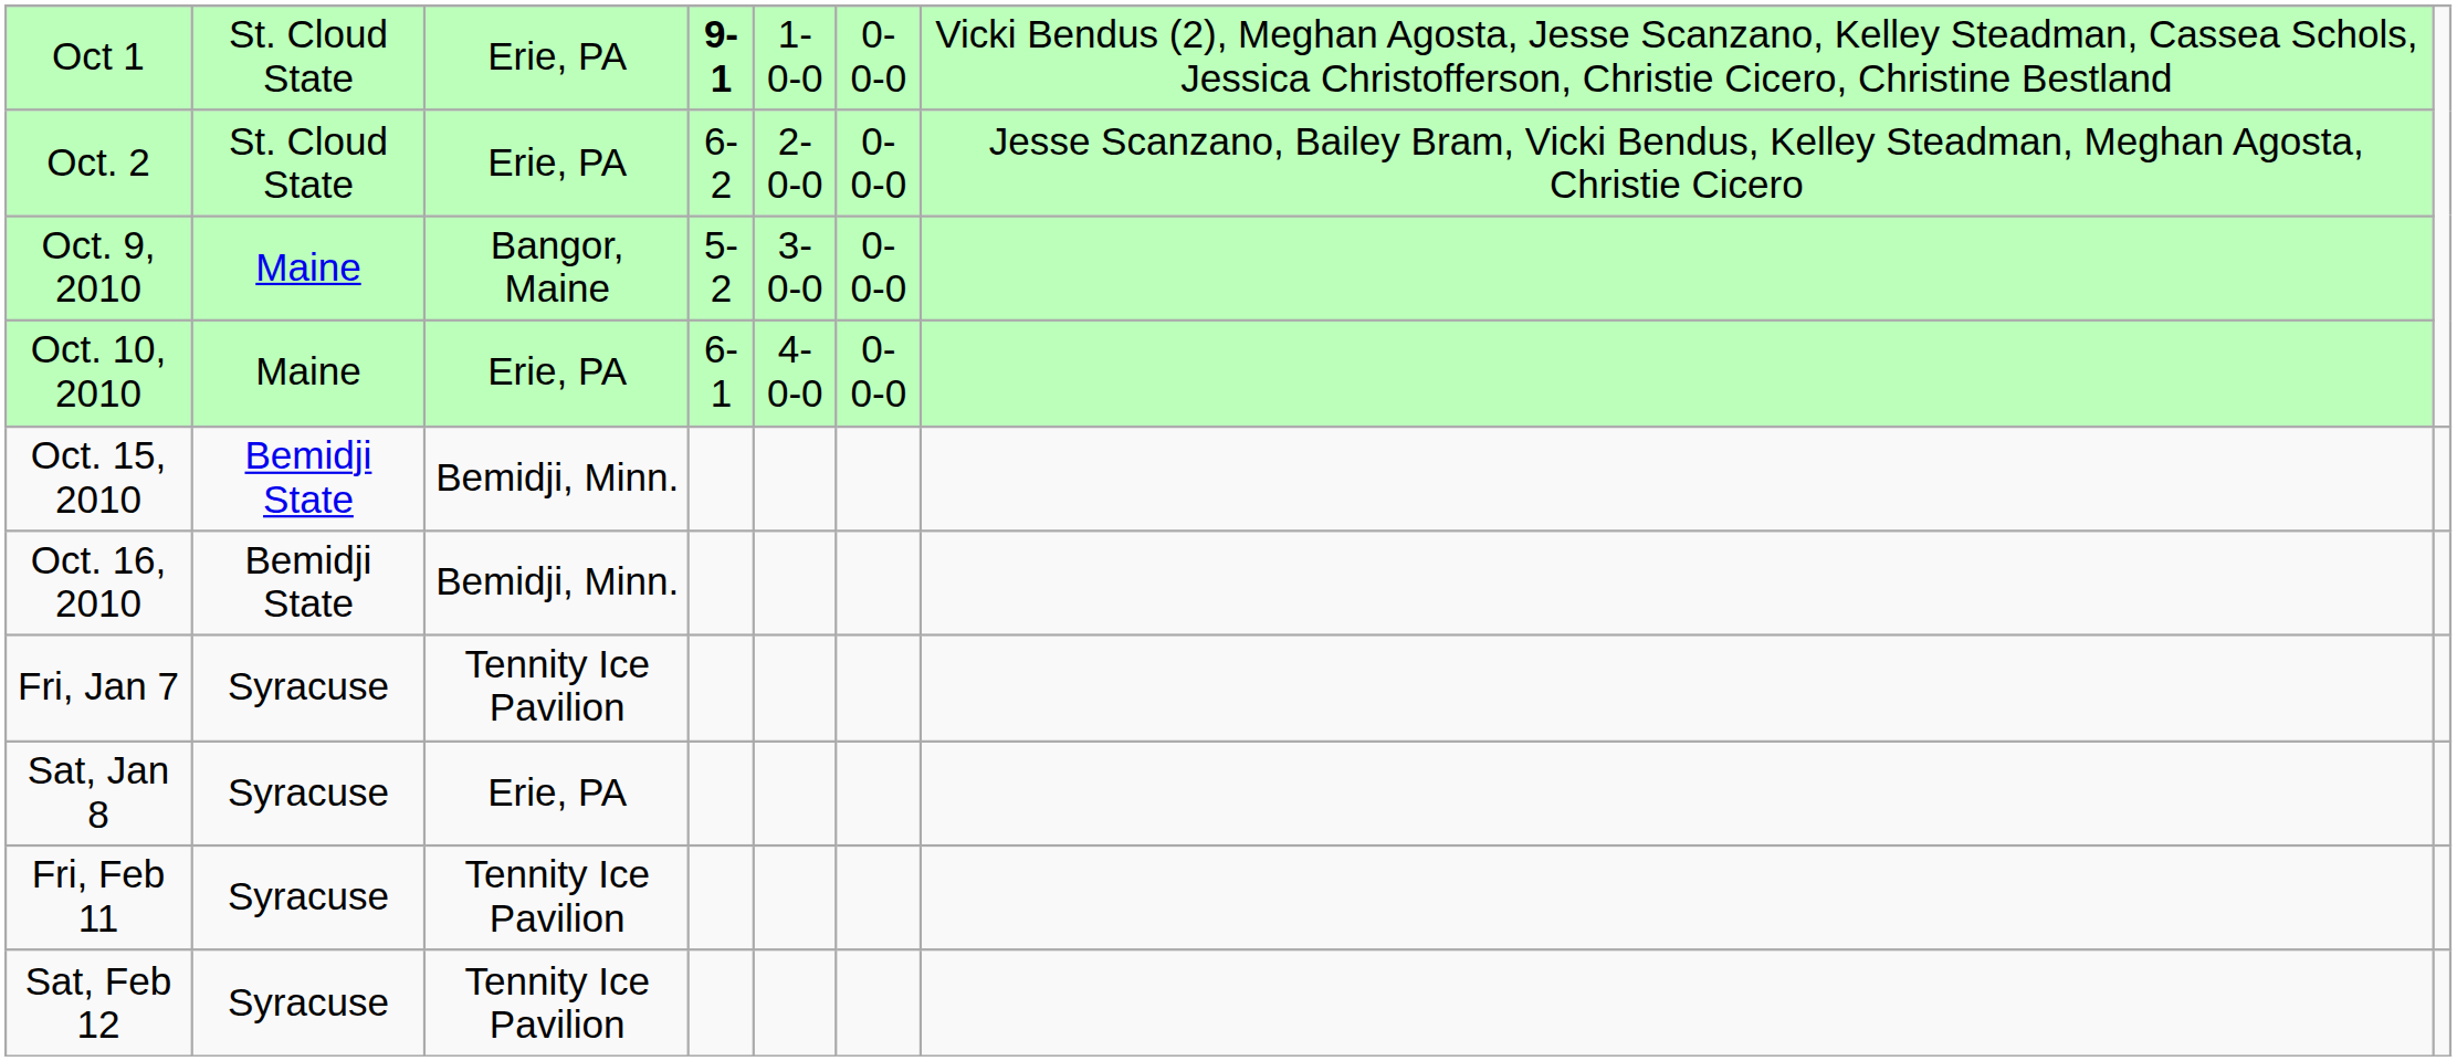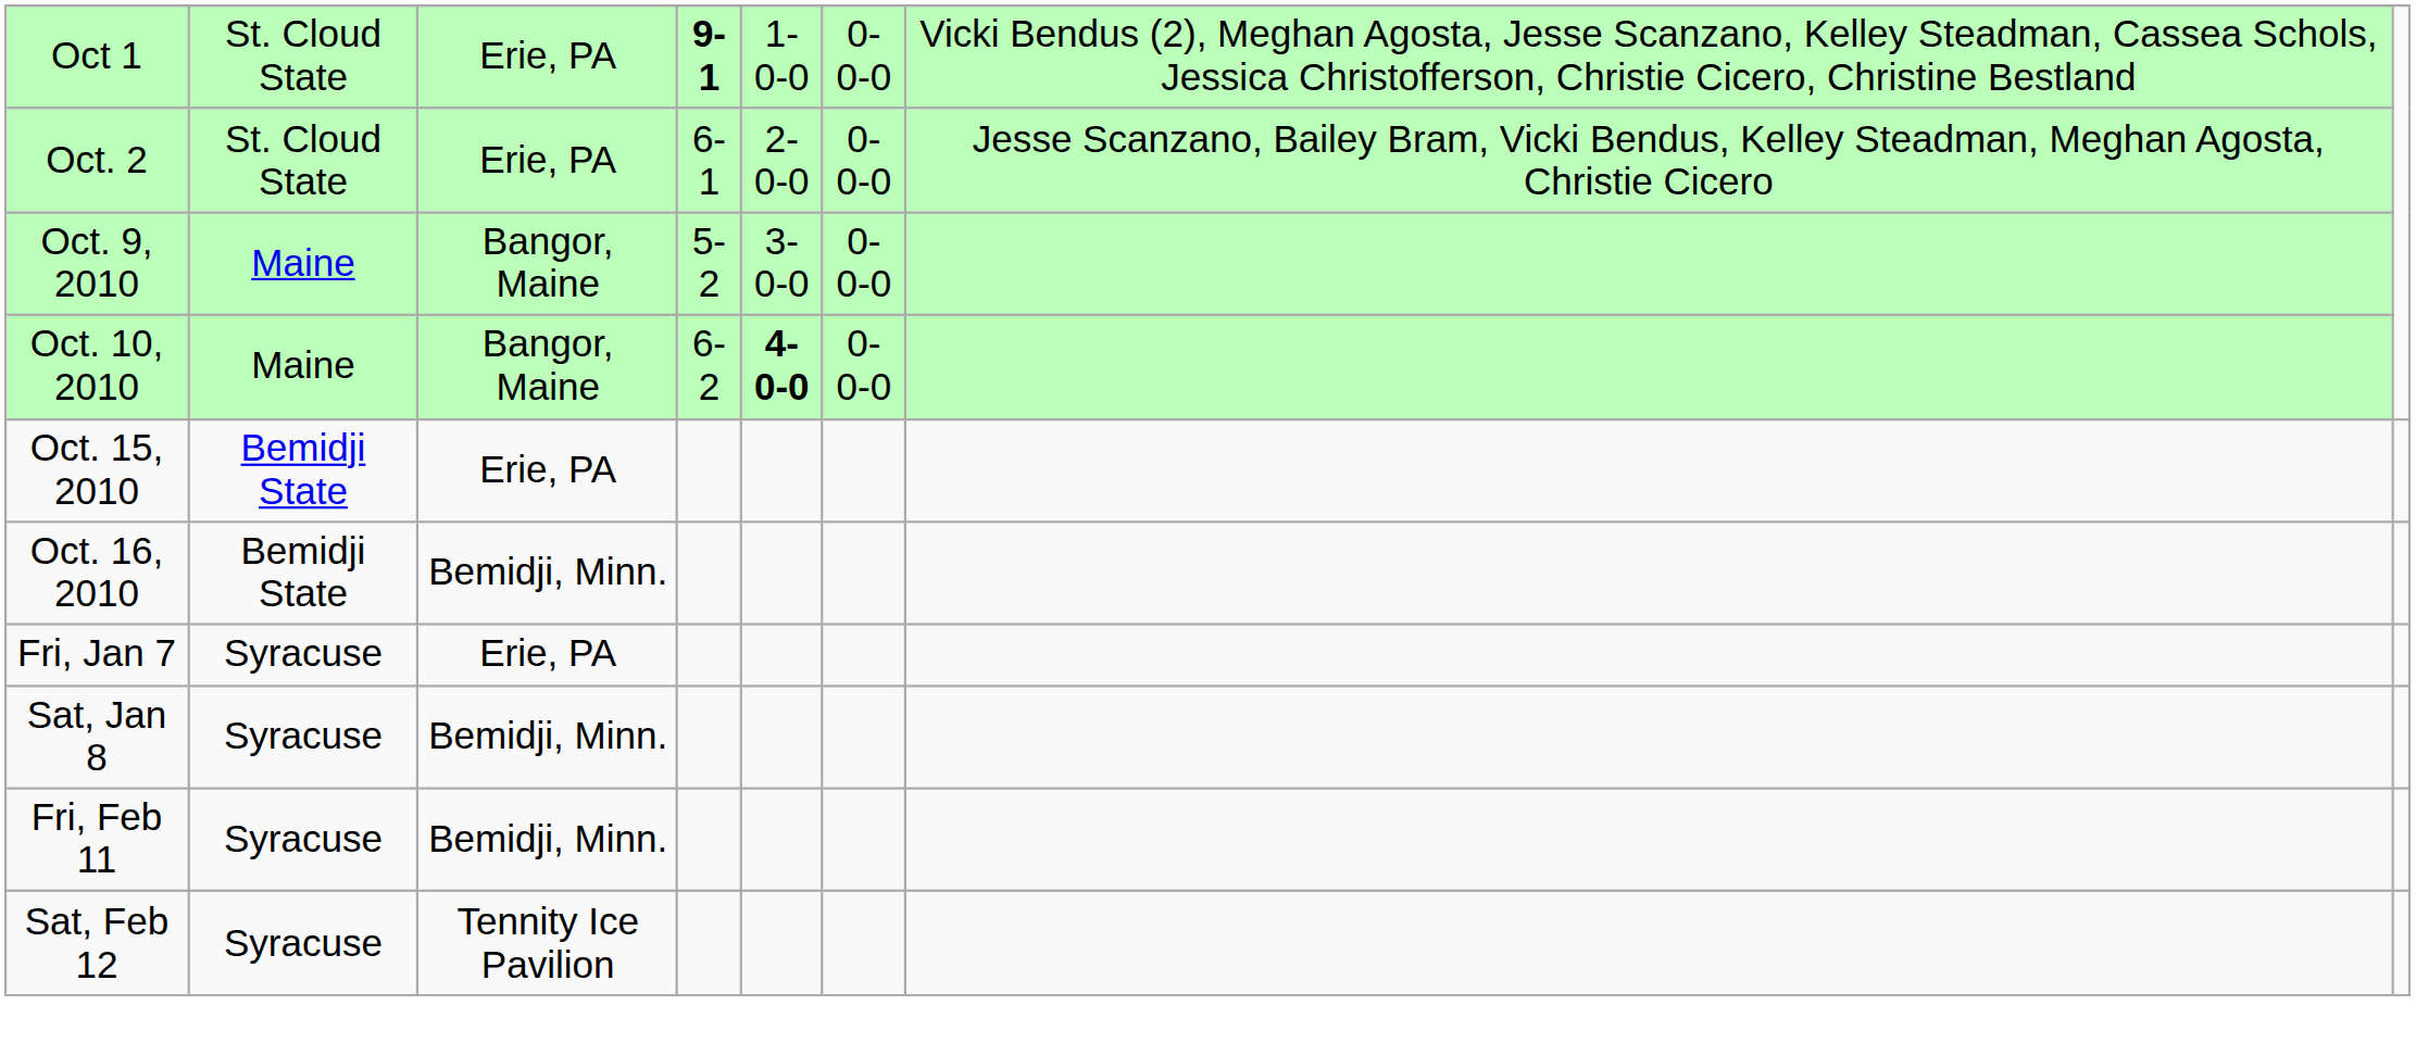Oct. 2 | column 4: 6-2 -> 6-1
Oct. 10, 2010 | column 3: Erie, PA -> Bangor, Maine
Oct. 10, 2010 | column 4: 6-1 -> 6-2
Oct. 10, 2010 | column 5: normal -> bold
Oct. 15, 2010 | column 3: Bemidji, Minn. -> Erie, PA
Fri, Jan 7 | column 3: Tennity Ice Pavilion -> Erie, PA
Sat, Jan 8 | column 3: Erie, PA -> Bemidji, Minn.
Fri, Feb 11 | column 3: Tennity Ice Pavilion -> Bemidji, Minn.
